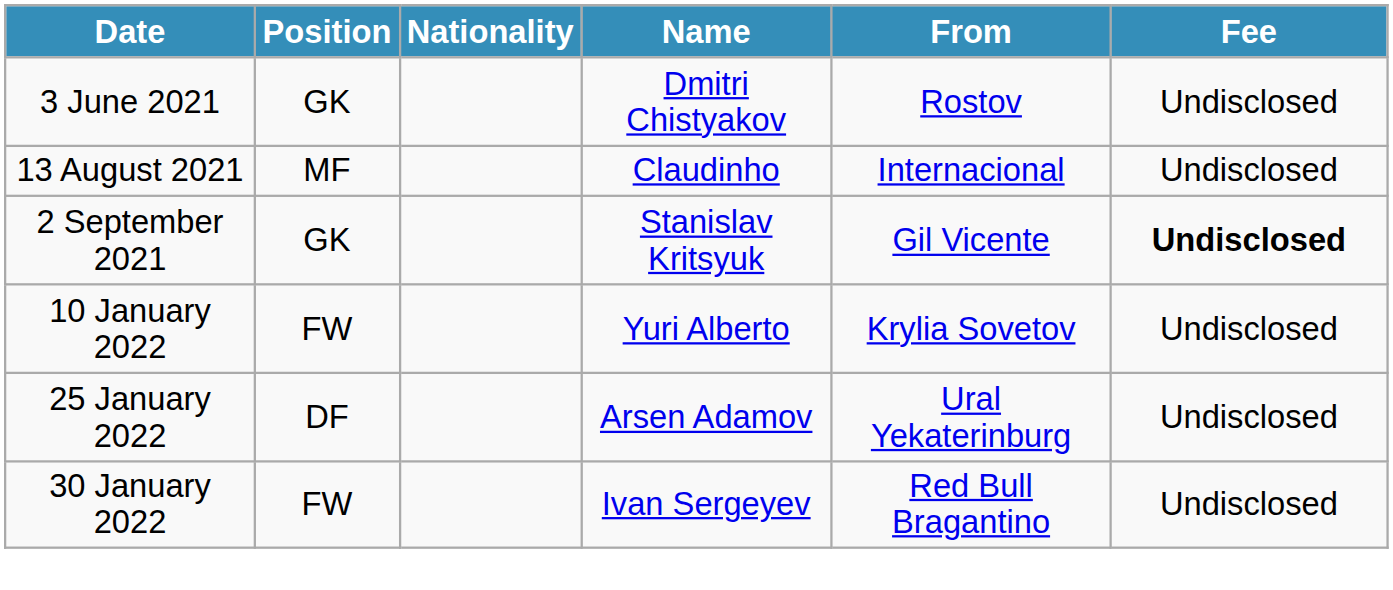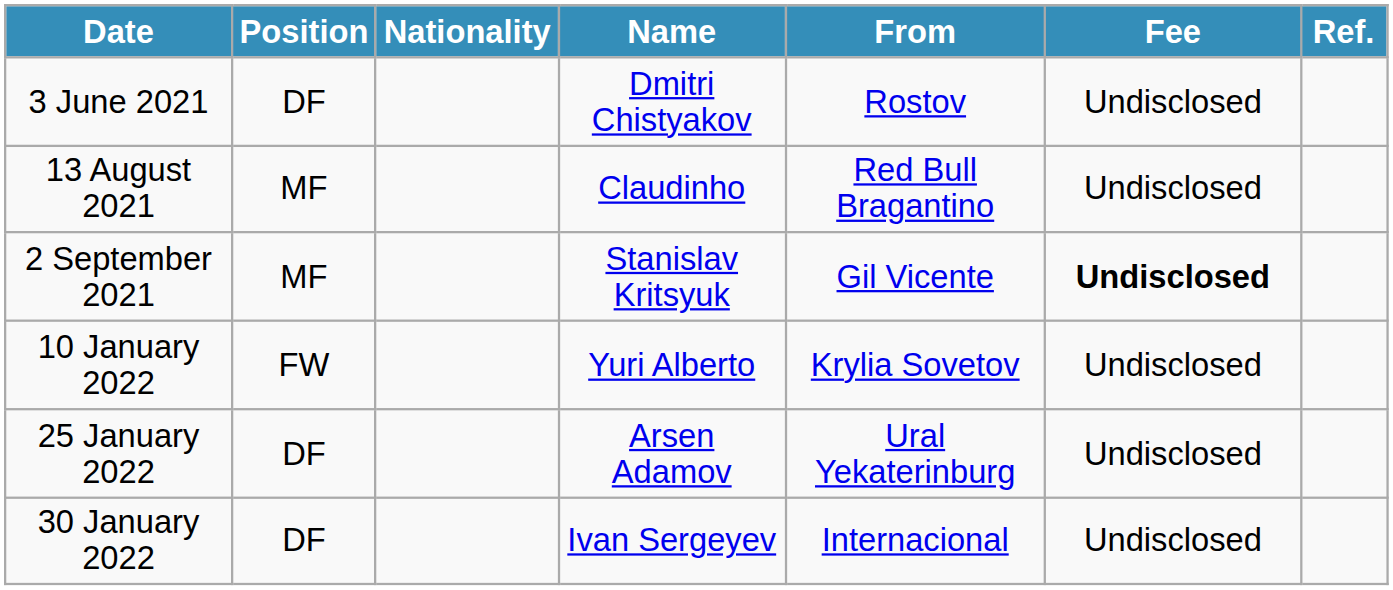+ column: Ref.
3 June 2021 | Position: GK -> DF
13 August 2021 | From: Internacional -> Red Bull Bragantino
2 September 2021 | Position: GK -> MF
30 January 2022 | Position: FW -> DF
30 January 2022 | From: Red Bull Bragantino -> Internacional
